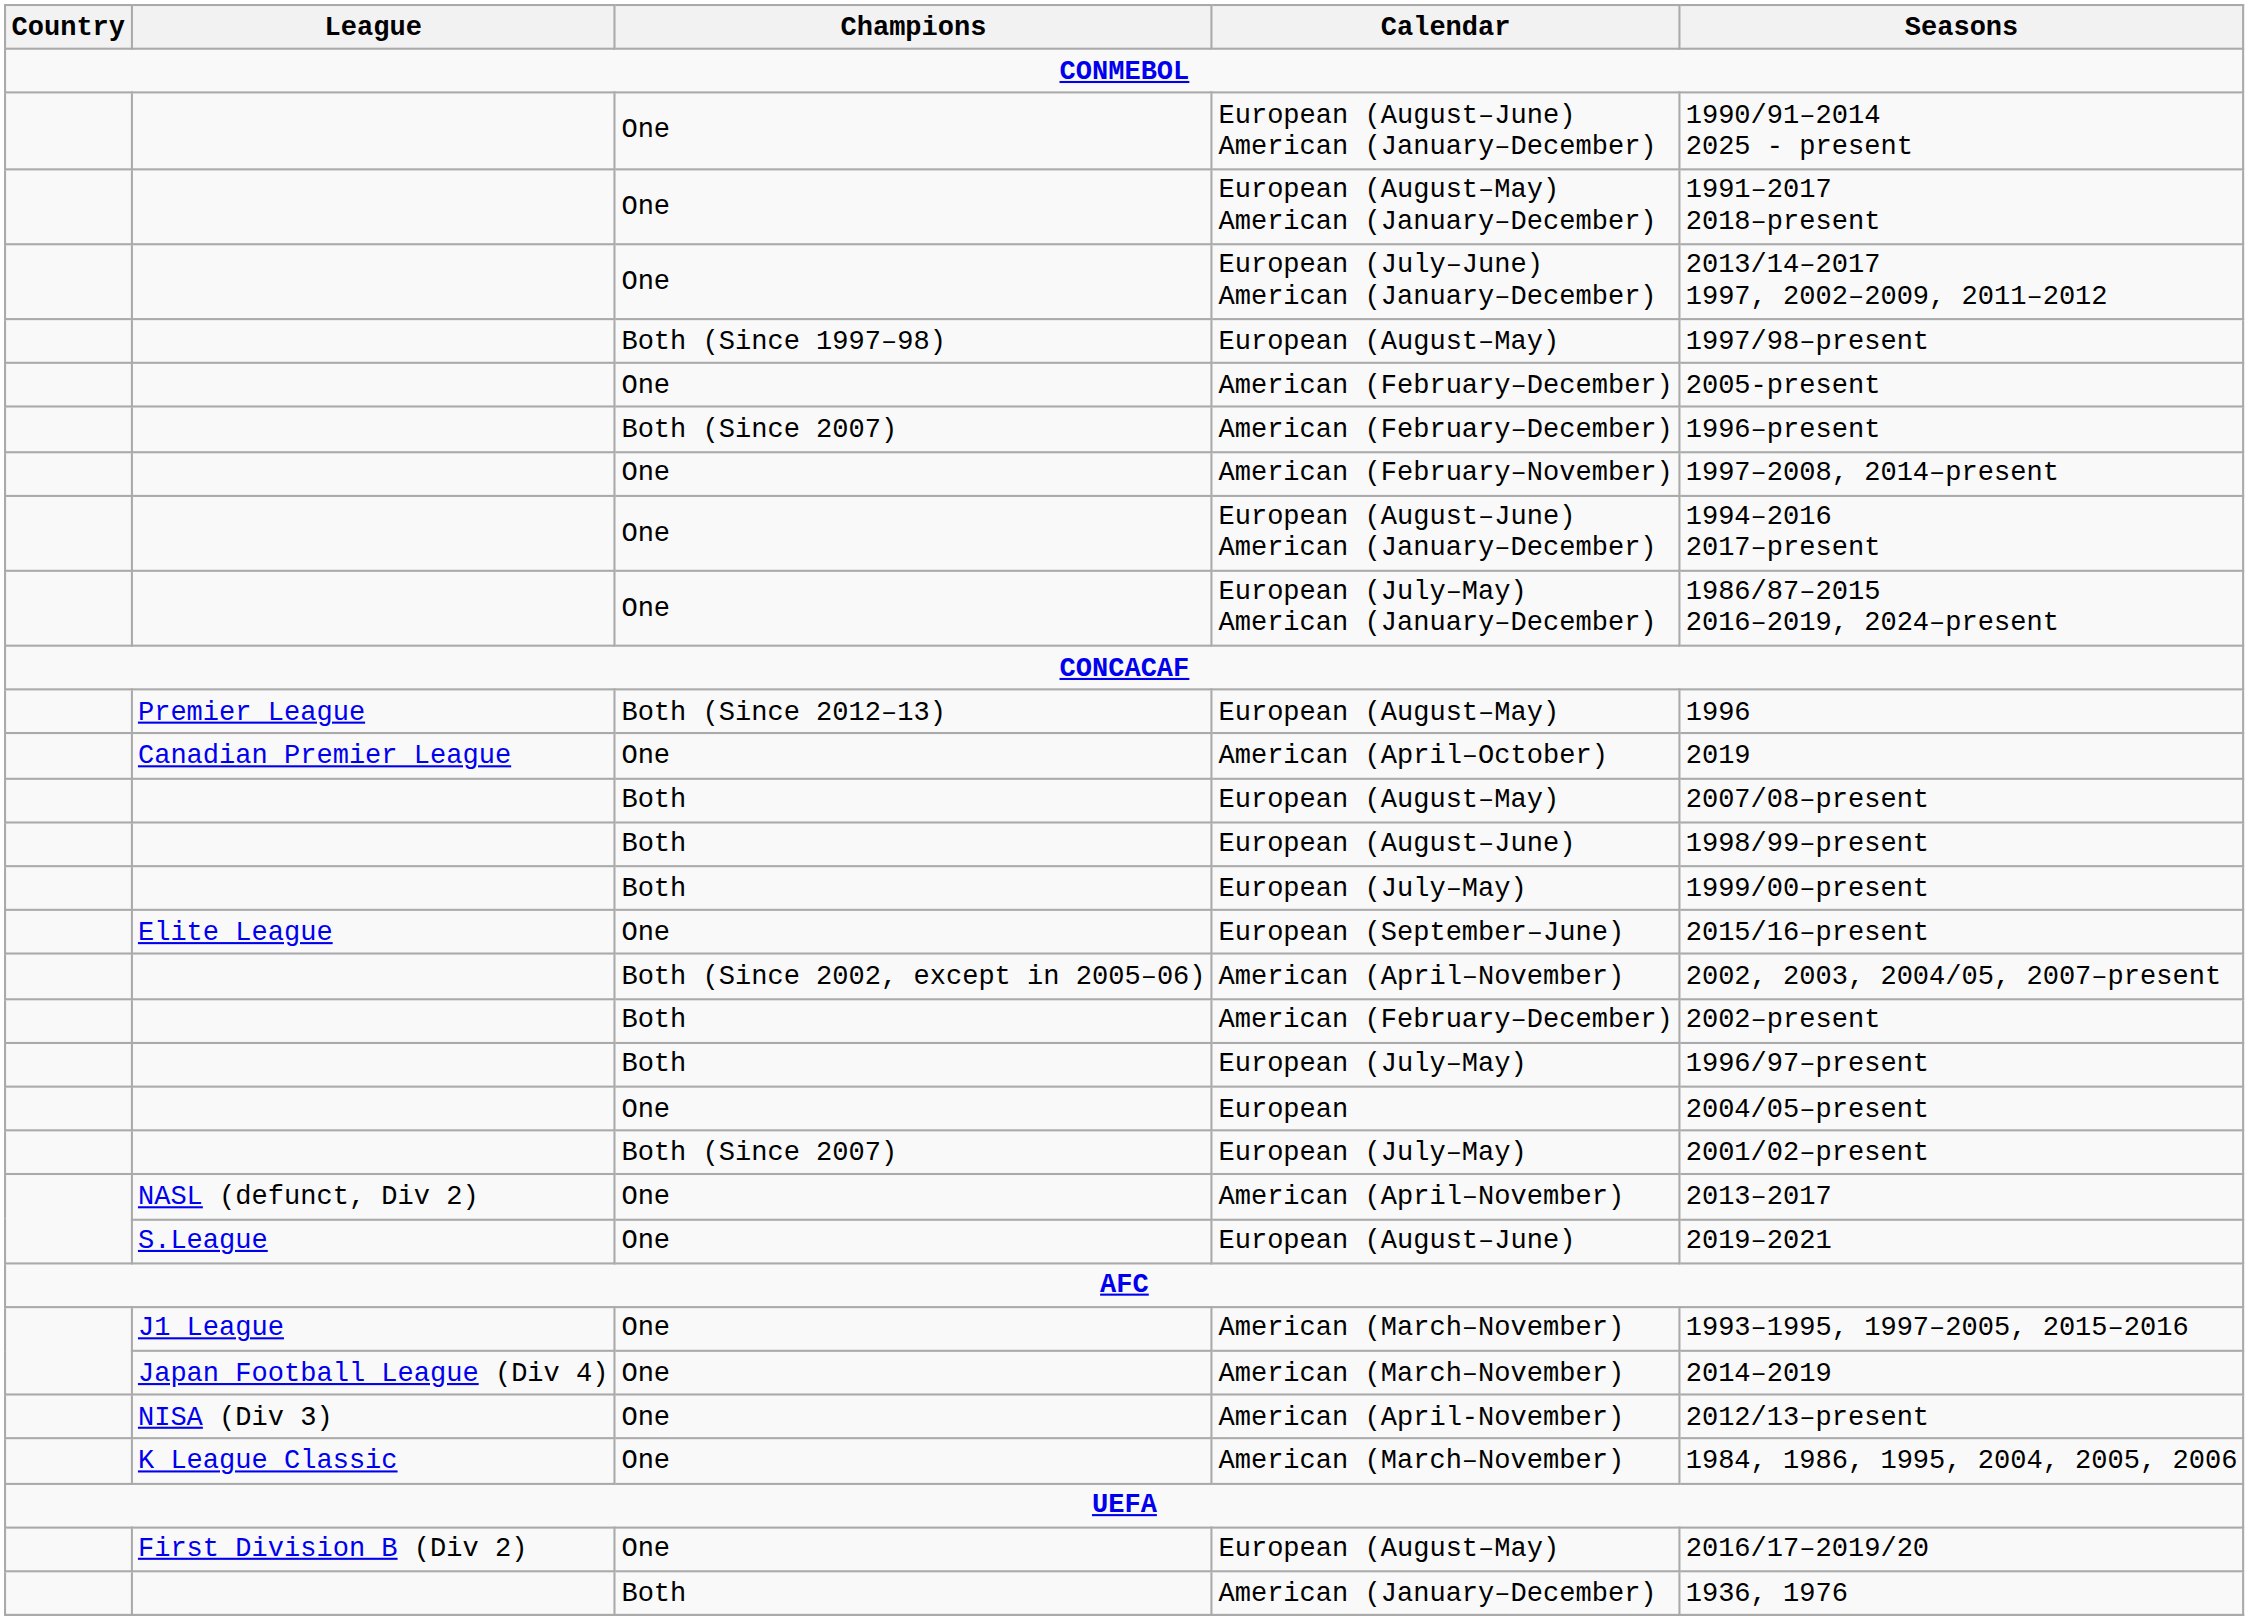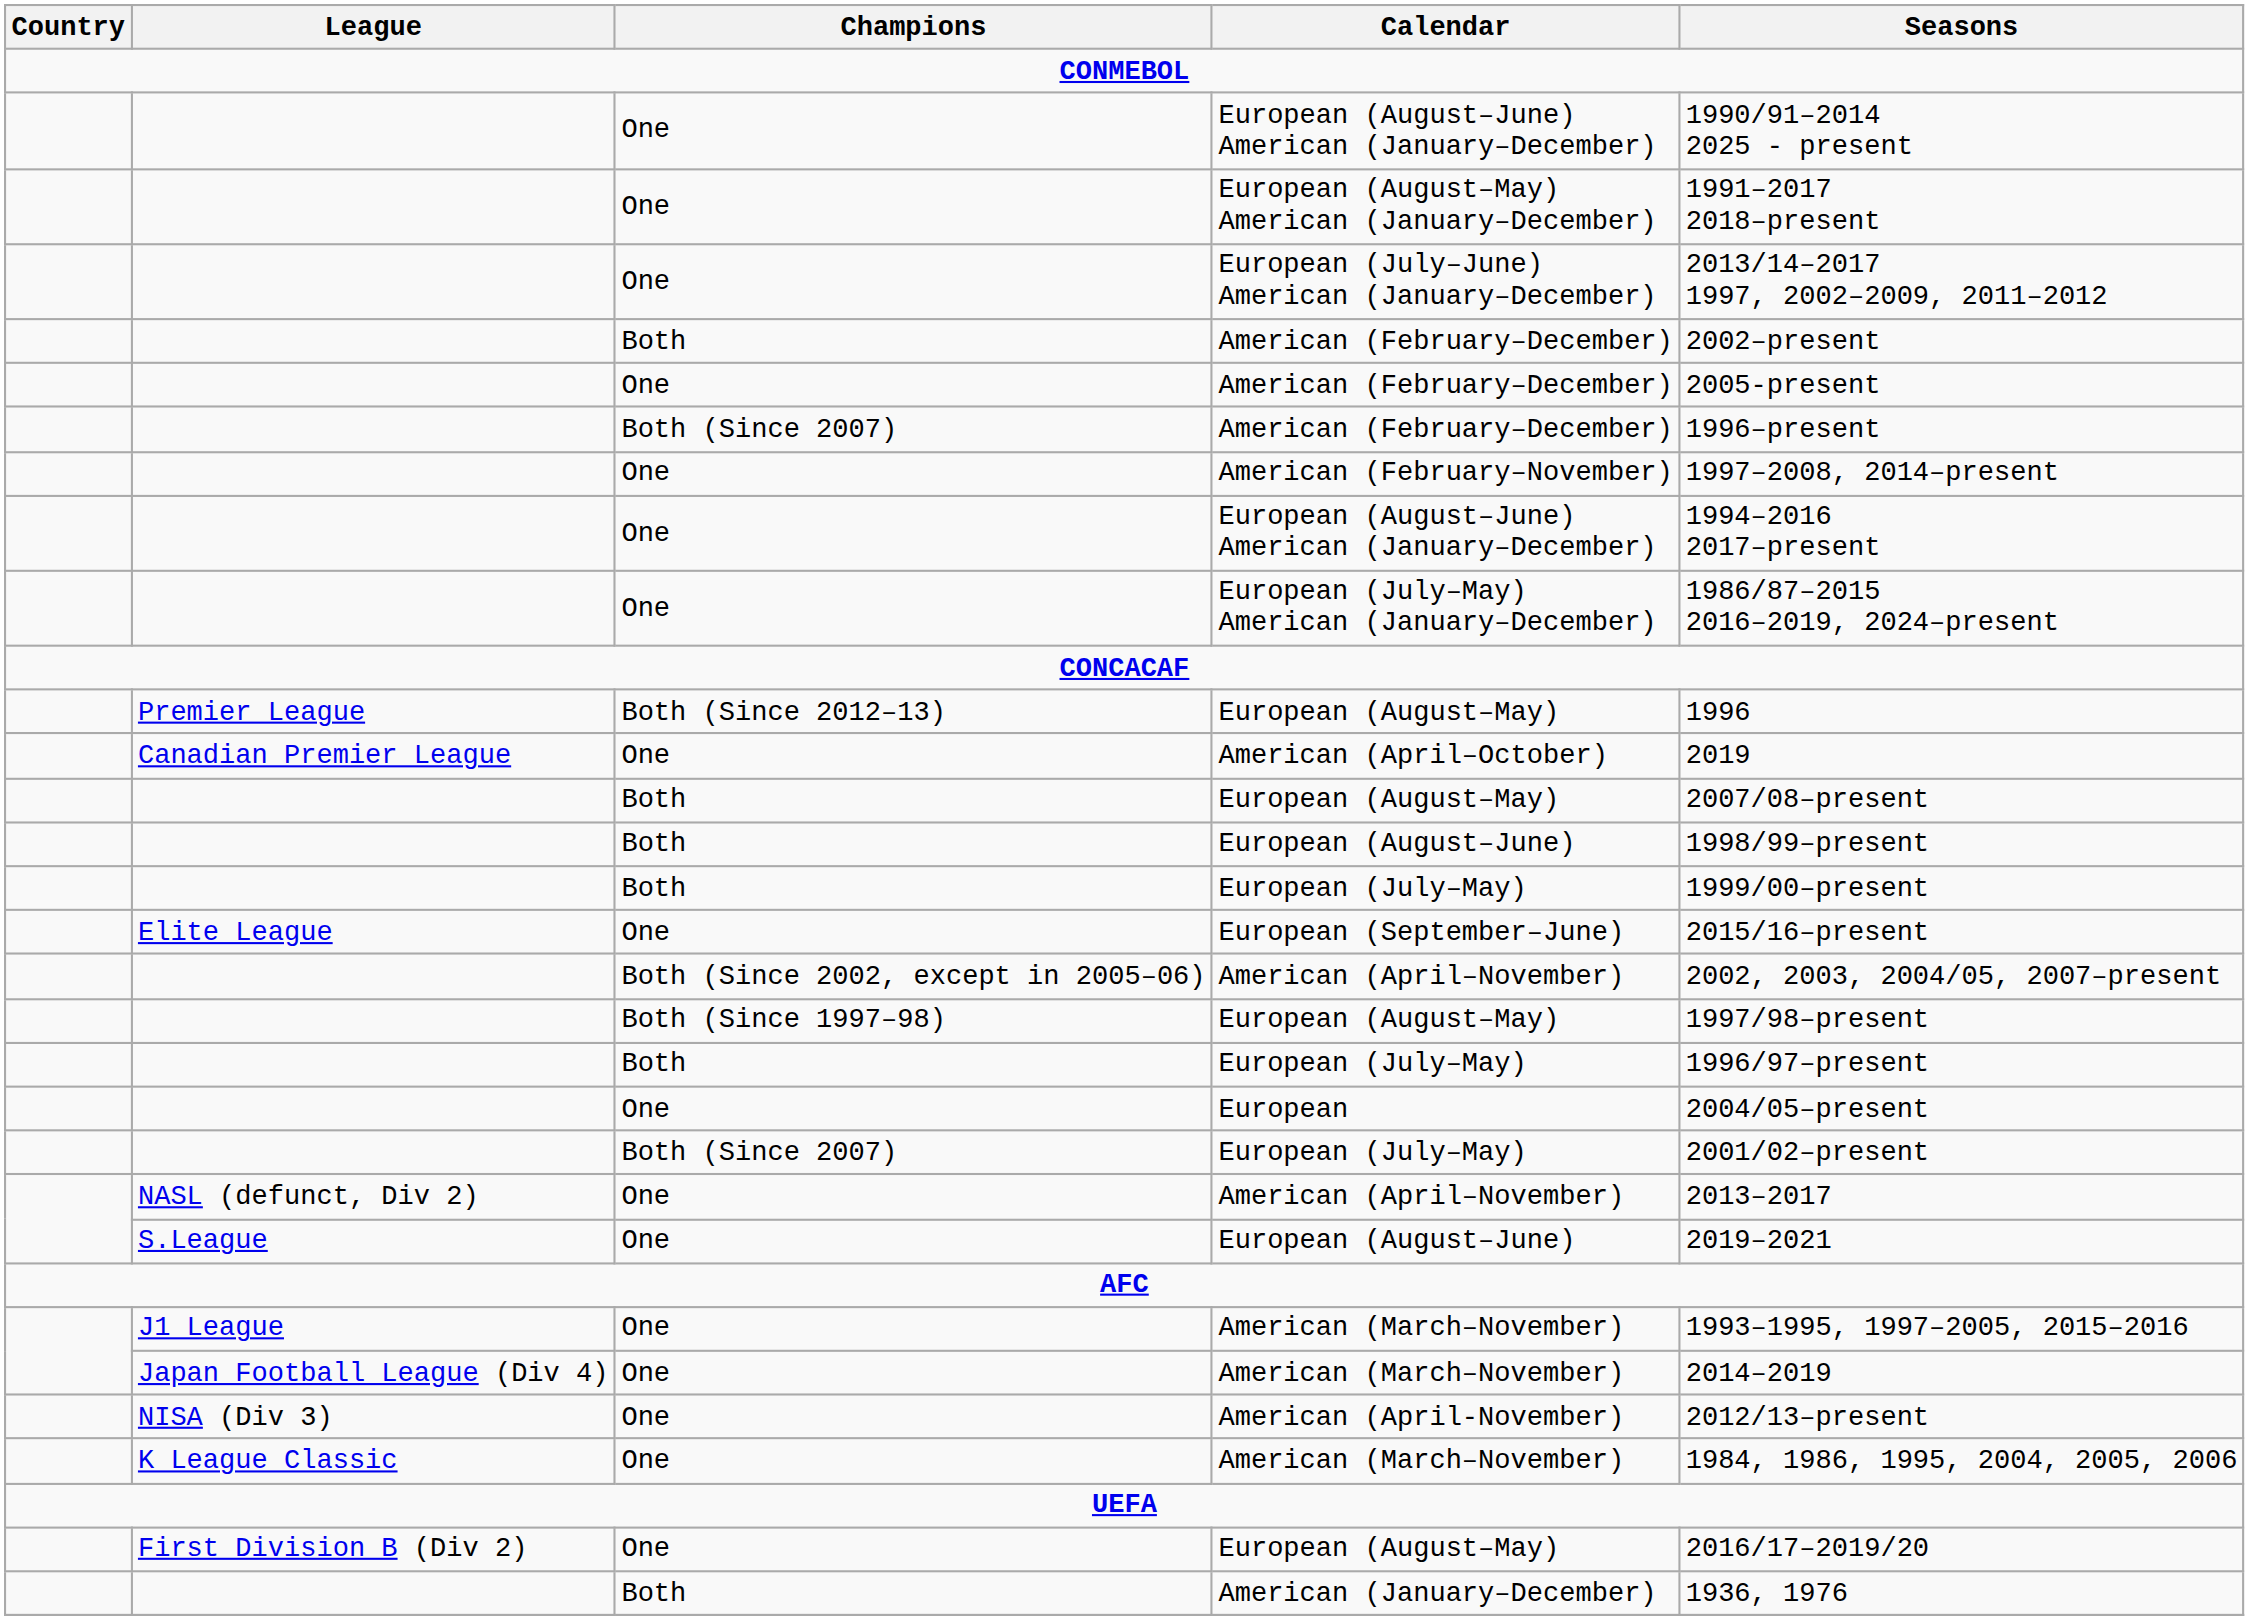rows swapped: Both / American (February–December) <-> Both (Since 1997–98) / European (August–May)
